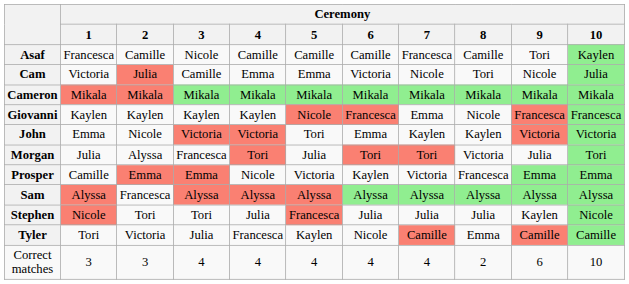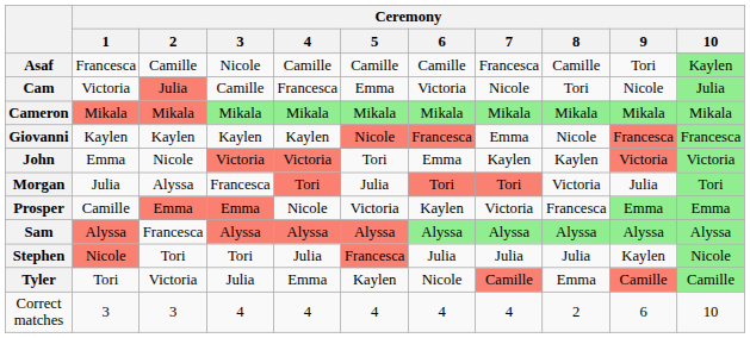Cam | Ceremony / 4: Emma -> Francesca
Tyler | Ceremony / 4: Francesca -> Emma
